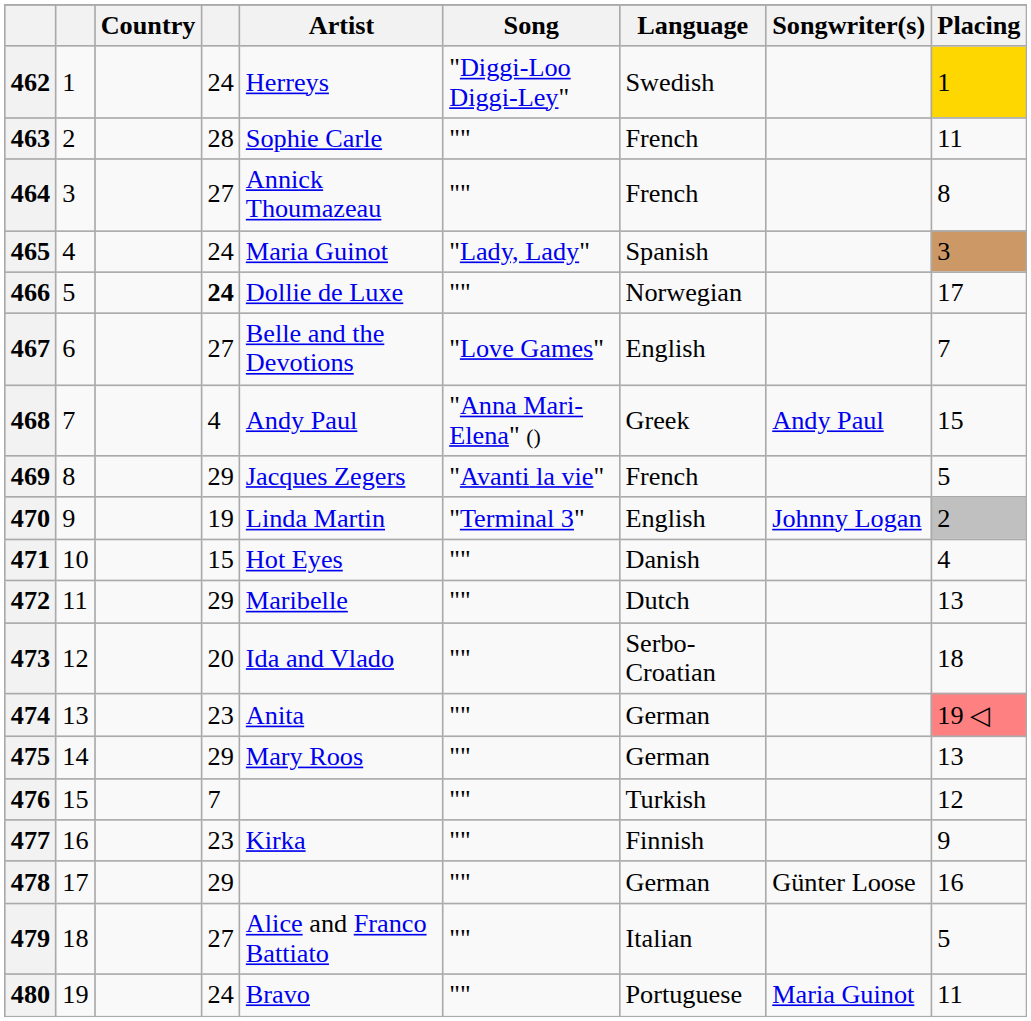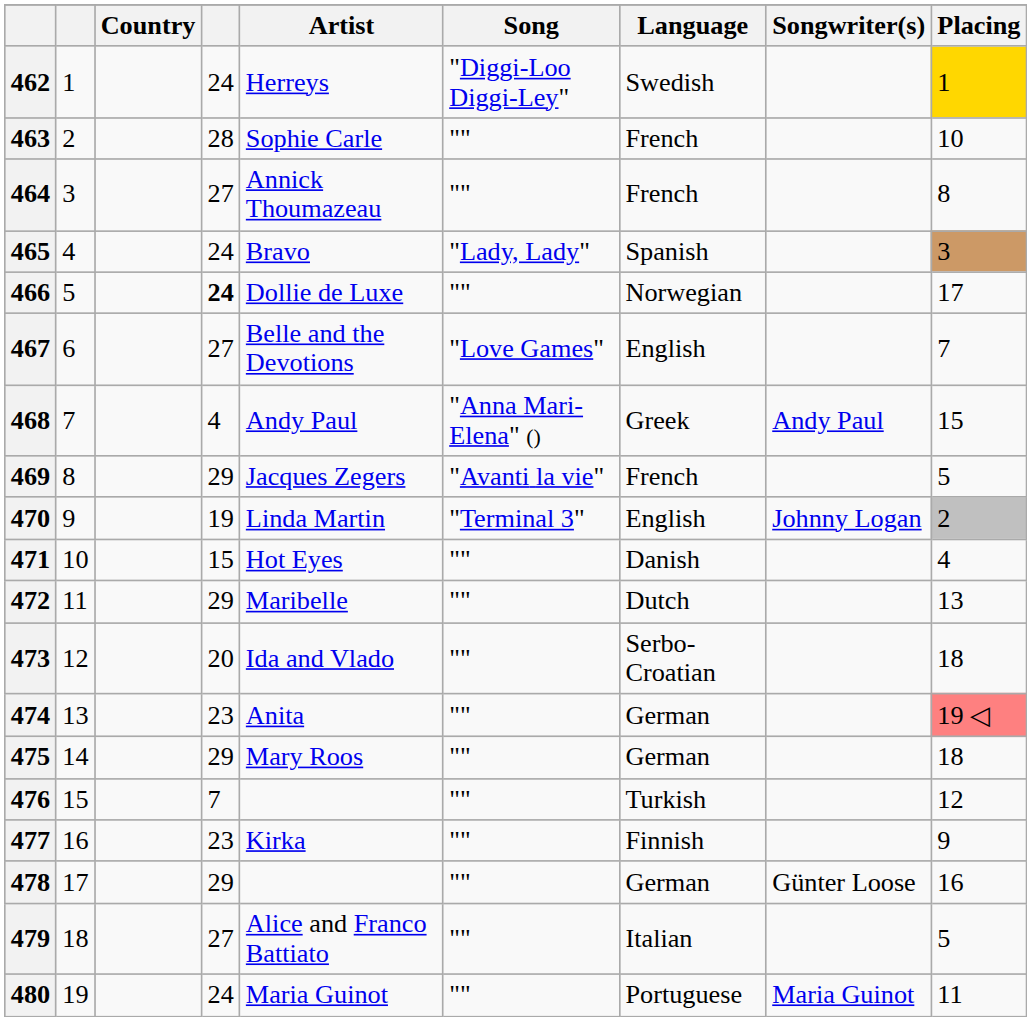463 | Placing: 11 -> 10
465 | Artist: Maria Guinot -> Bravo
475 | Placing: 13 -> 18
480 | Artist: Bravo -> Maria Guinot
